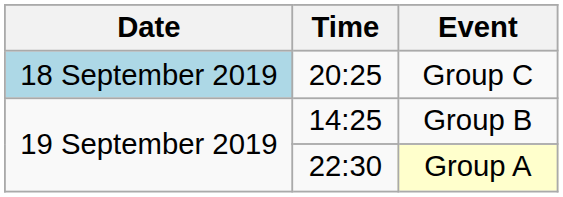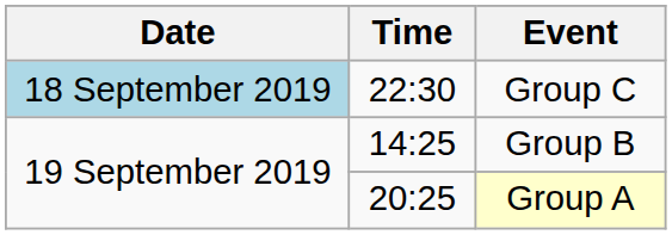Group C | Time: 20:25 -> 22:30
Group A | Time: 22:30 -> 20:25
